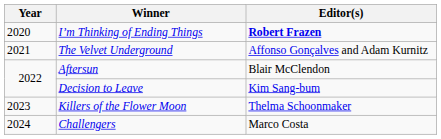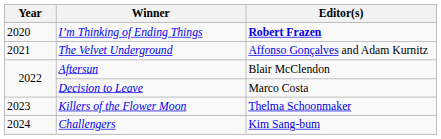Decision to Leave | Editor(s): Kim Sang-bum -> Marco Costa
Challengers | Editor(s): Marco Costa -> Kim Sang-bum
